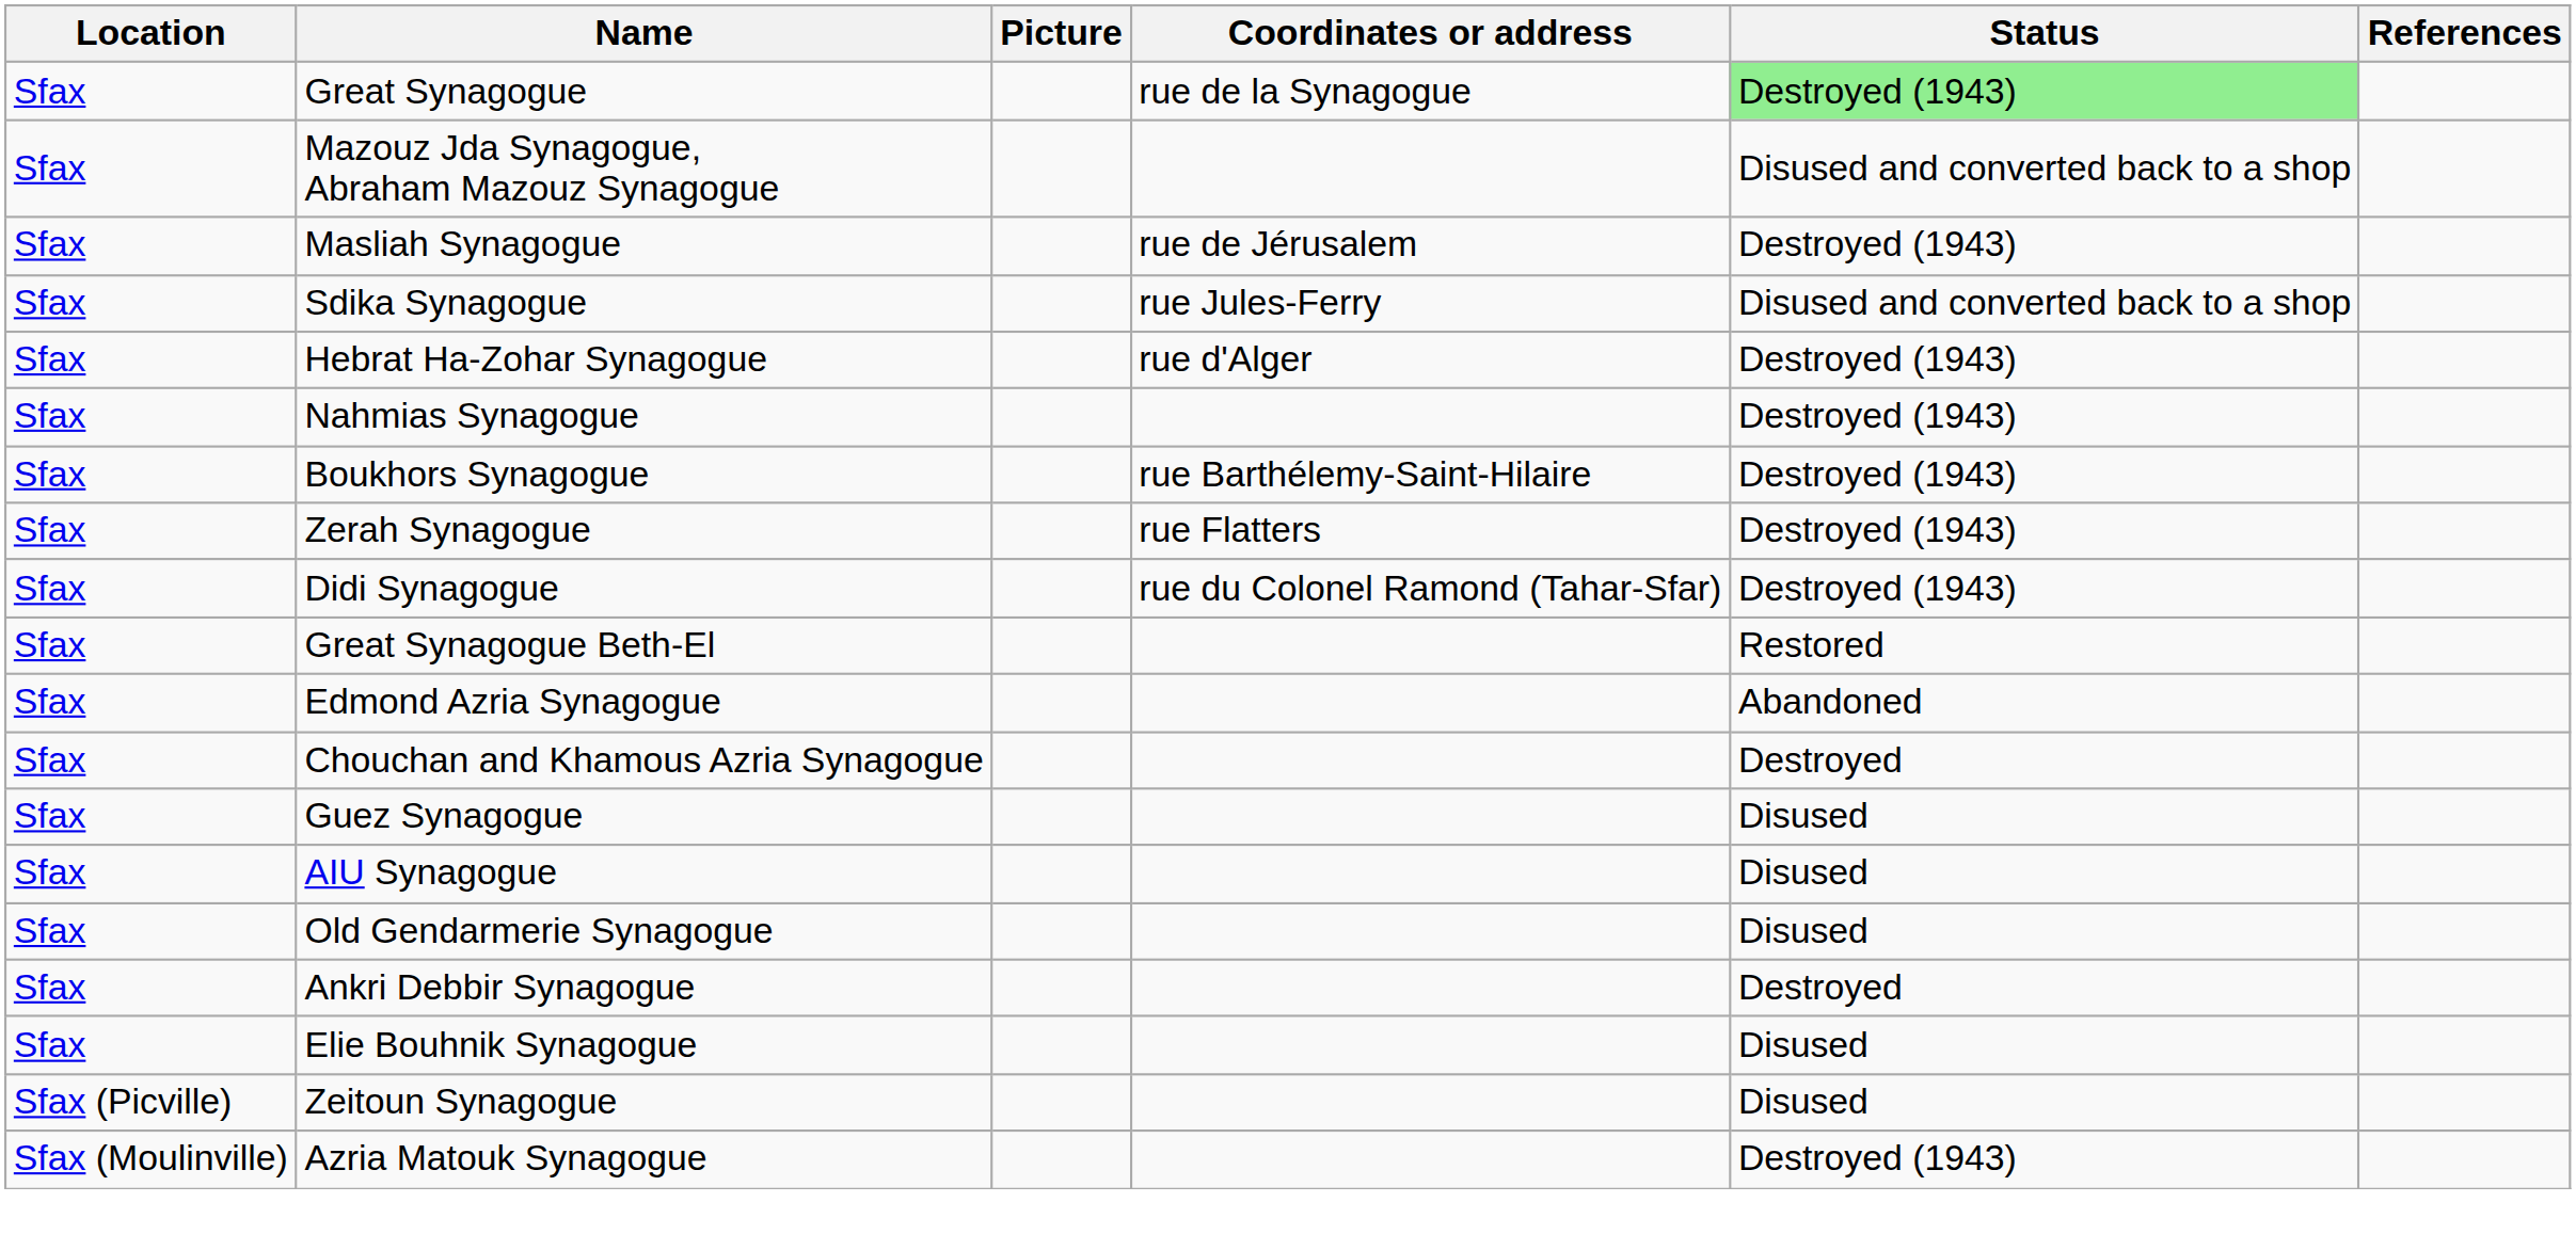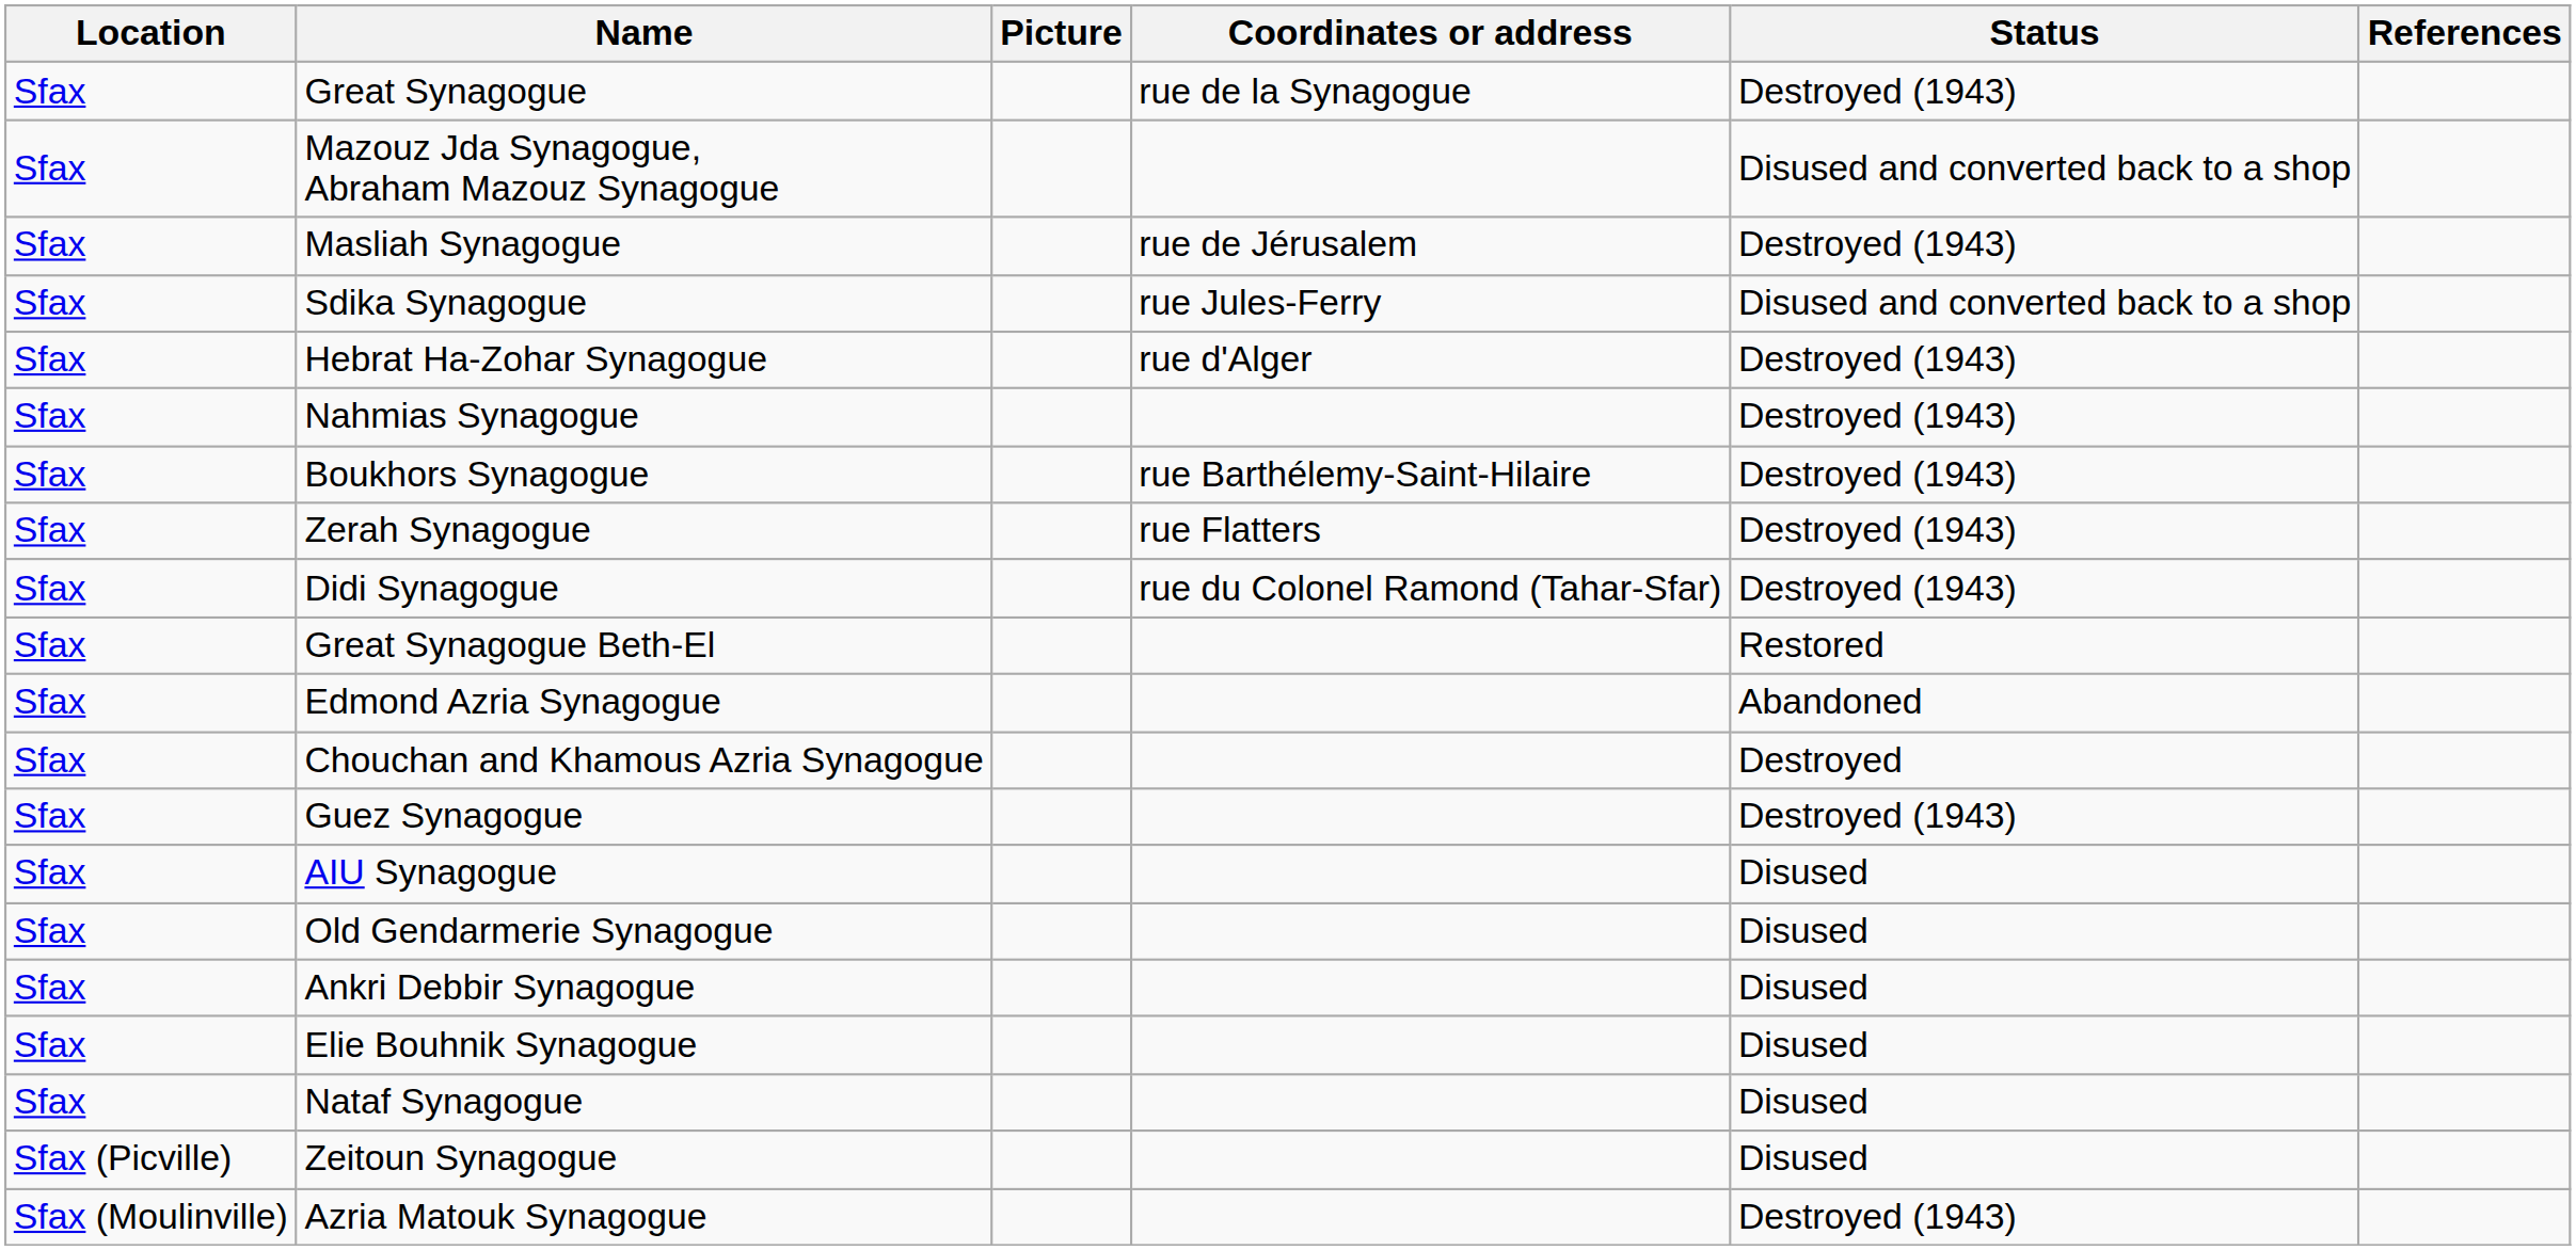Great Synagogue | Status: lightgreen background -> no background
Guez Synagogue | Status: Disused -> Destroyed (1943)
Ankri Debbir Synagogue | Status: Destroyed -> Disused
+ row: Sfax | Nataf Synagogue | Disused
